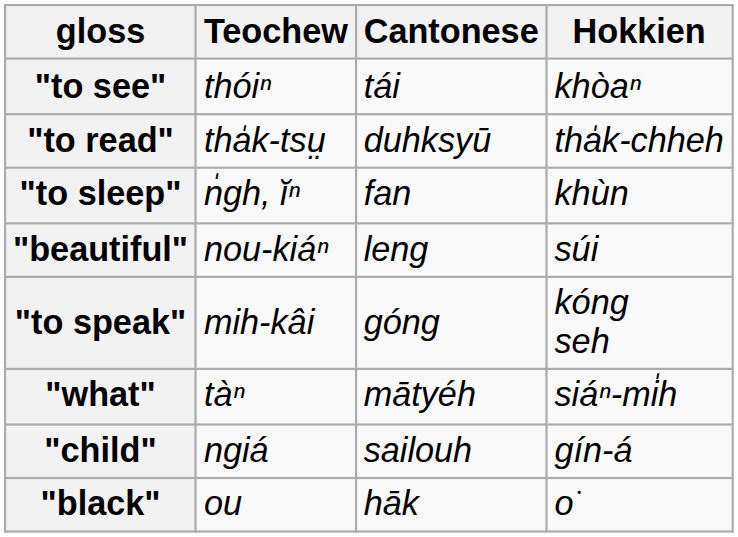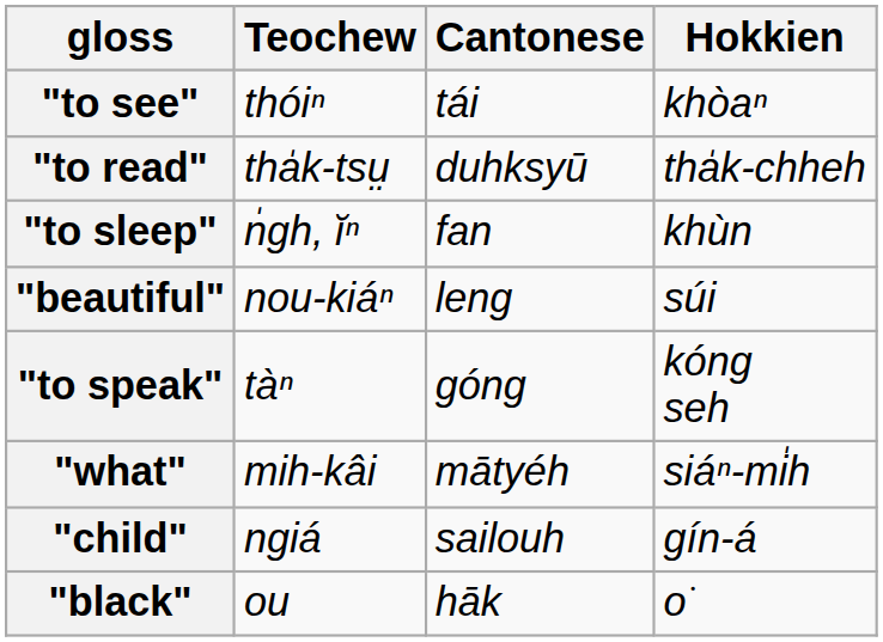"to speak" | Teochew: mih-kâi -> tàⁿ
"what" | Teochew: tàⁿ -> mih-kâi
